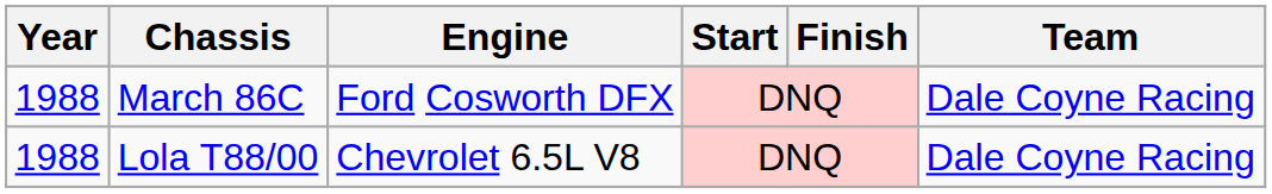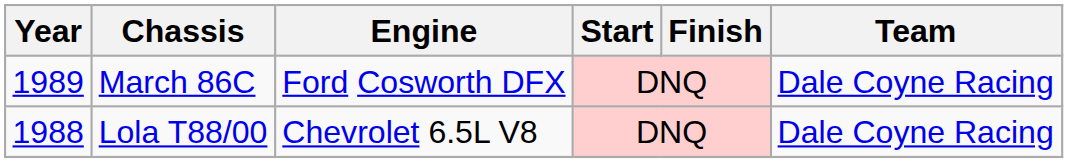March 86C | Year: 1988 -> 1989
